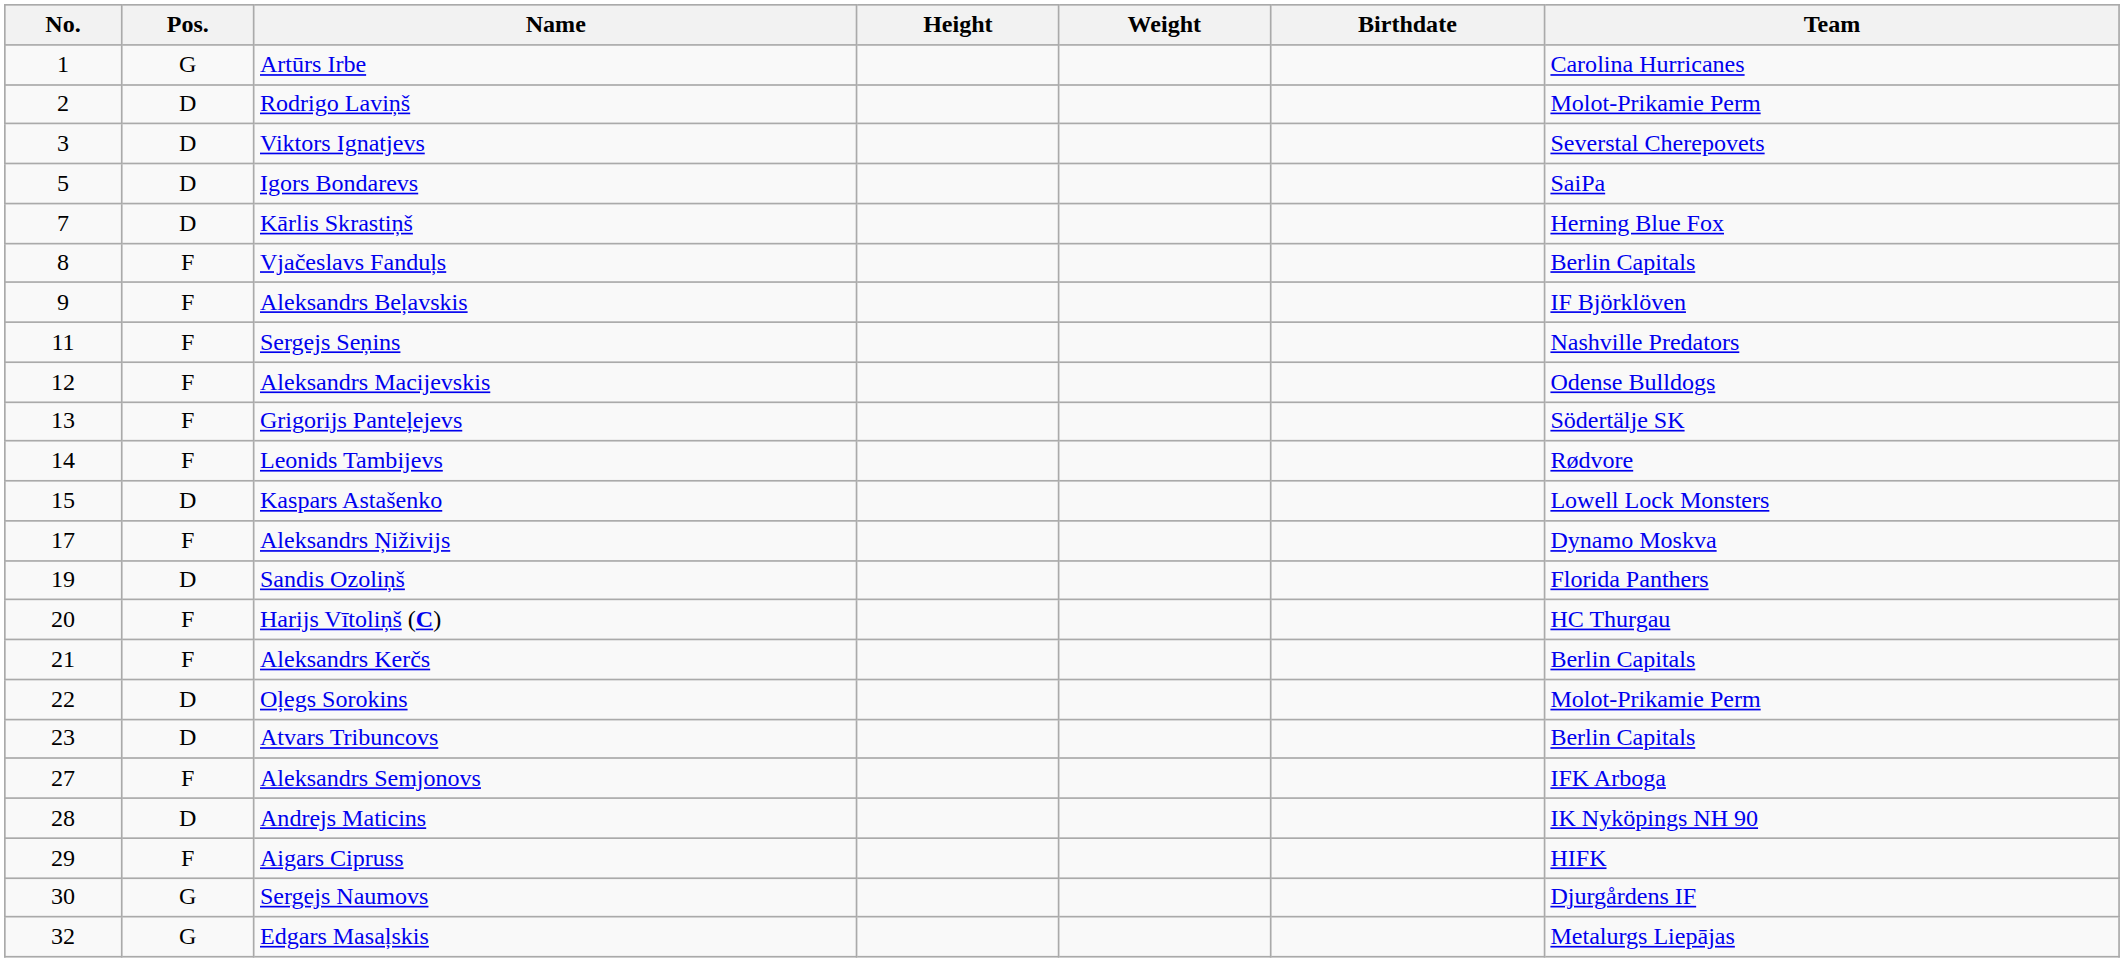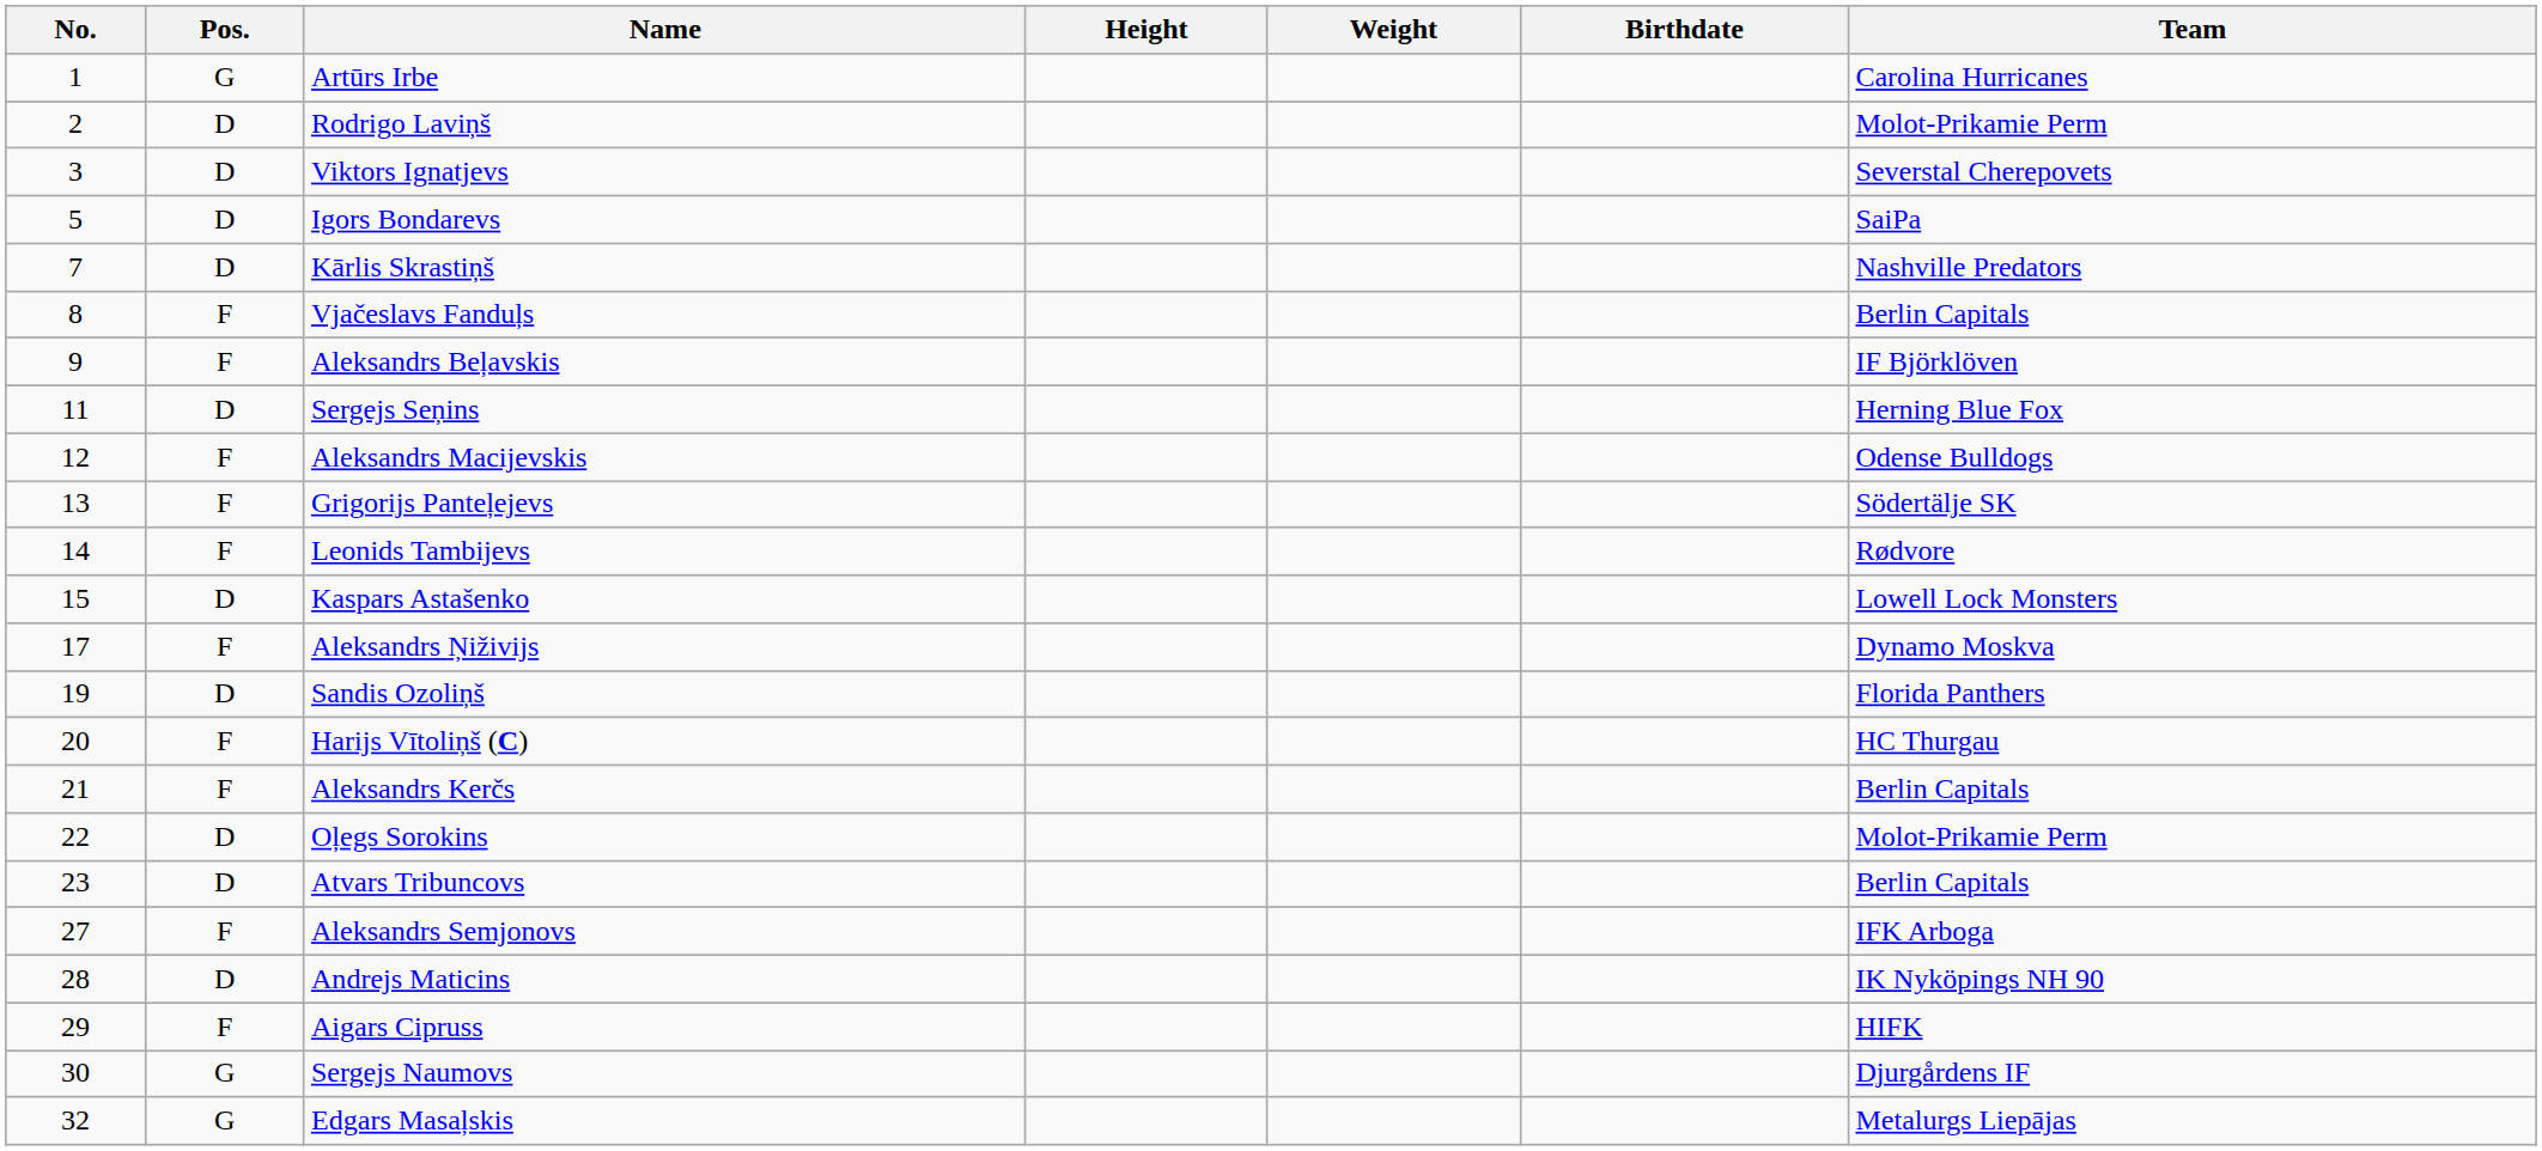Kārlis Skrastiņš | Team: Herning Blue Fox -> Nashville Predators
Sergejs Seņins | Pos.: F -> D
Sergejs Seņins | Team: Nashville Predators -> Herning Blue Fox
